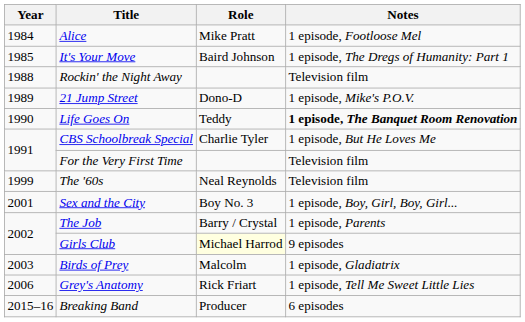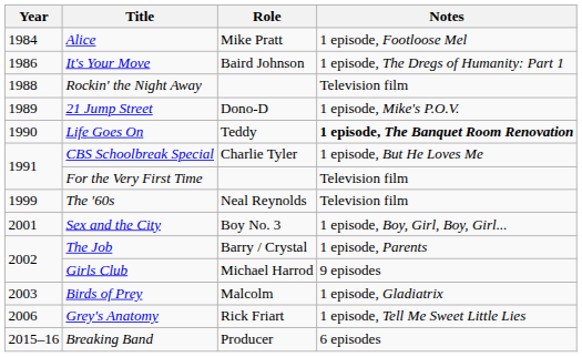It's Your Move | Year: 1985 -> 1986
Girls Club | Role: lightyellow background -> no background
